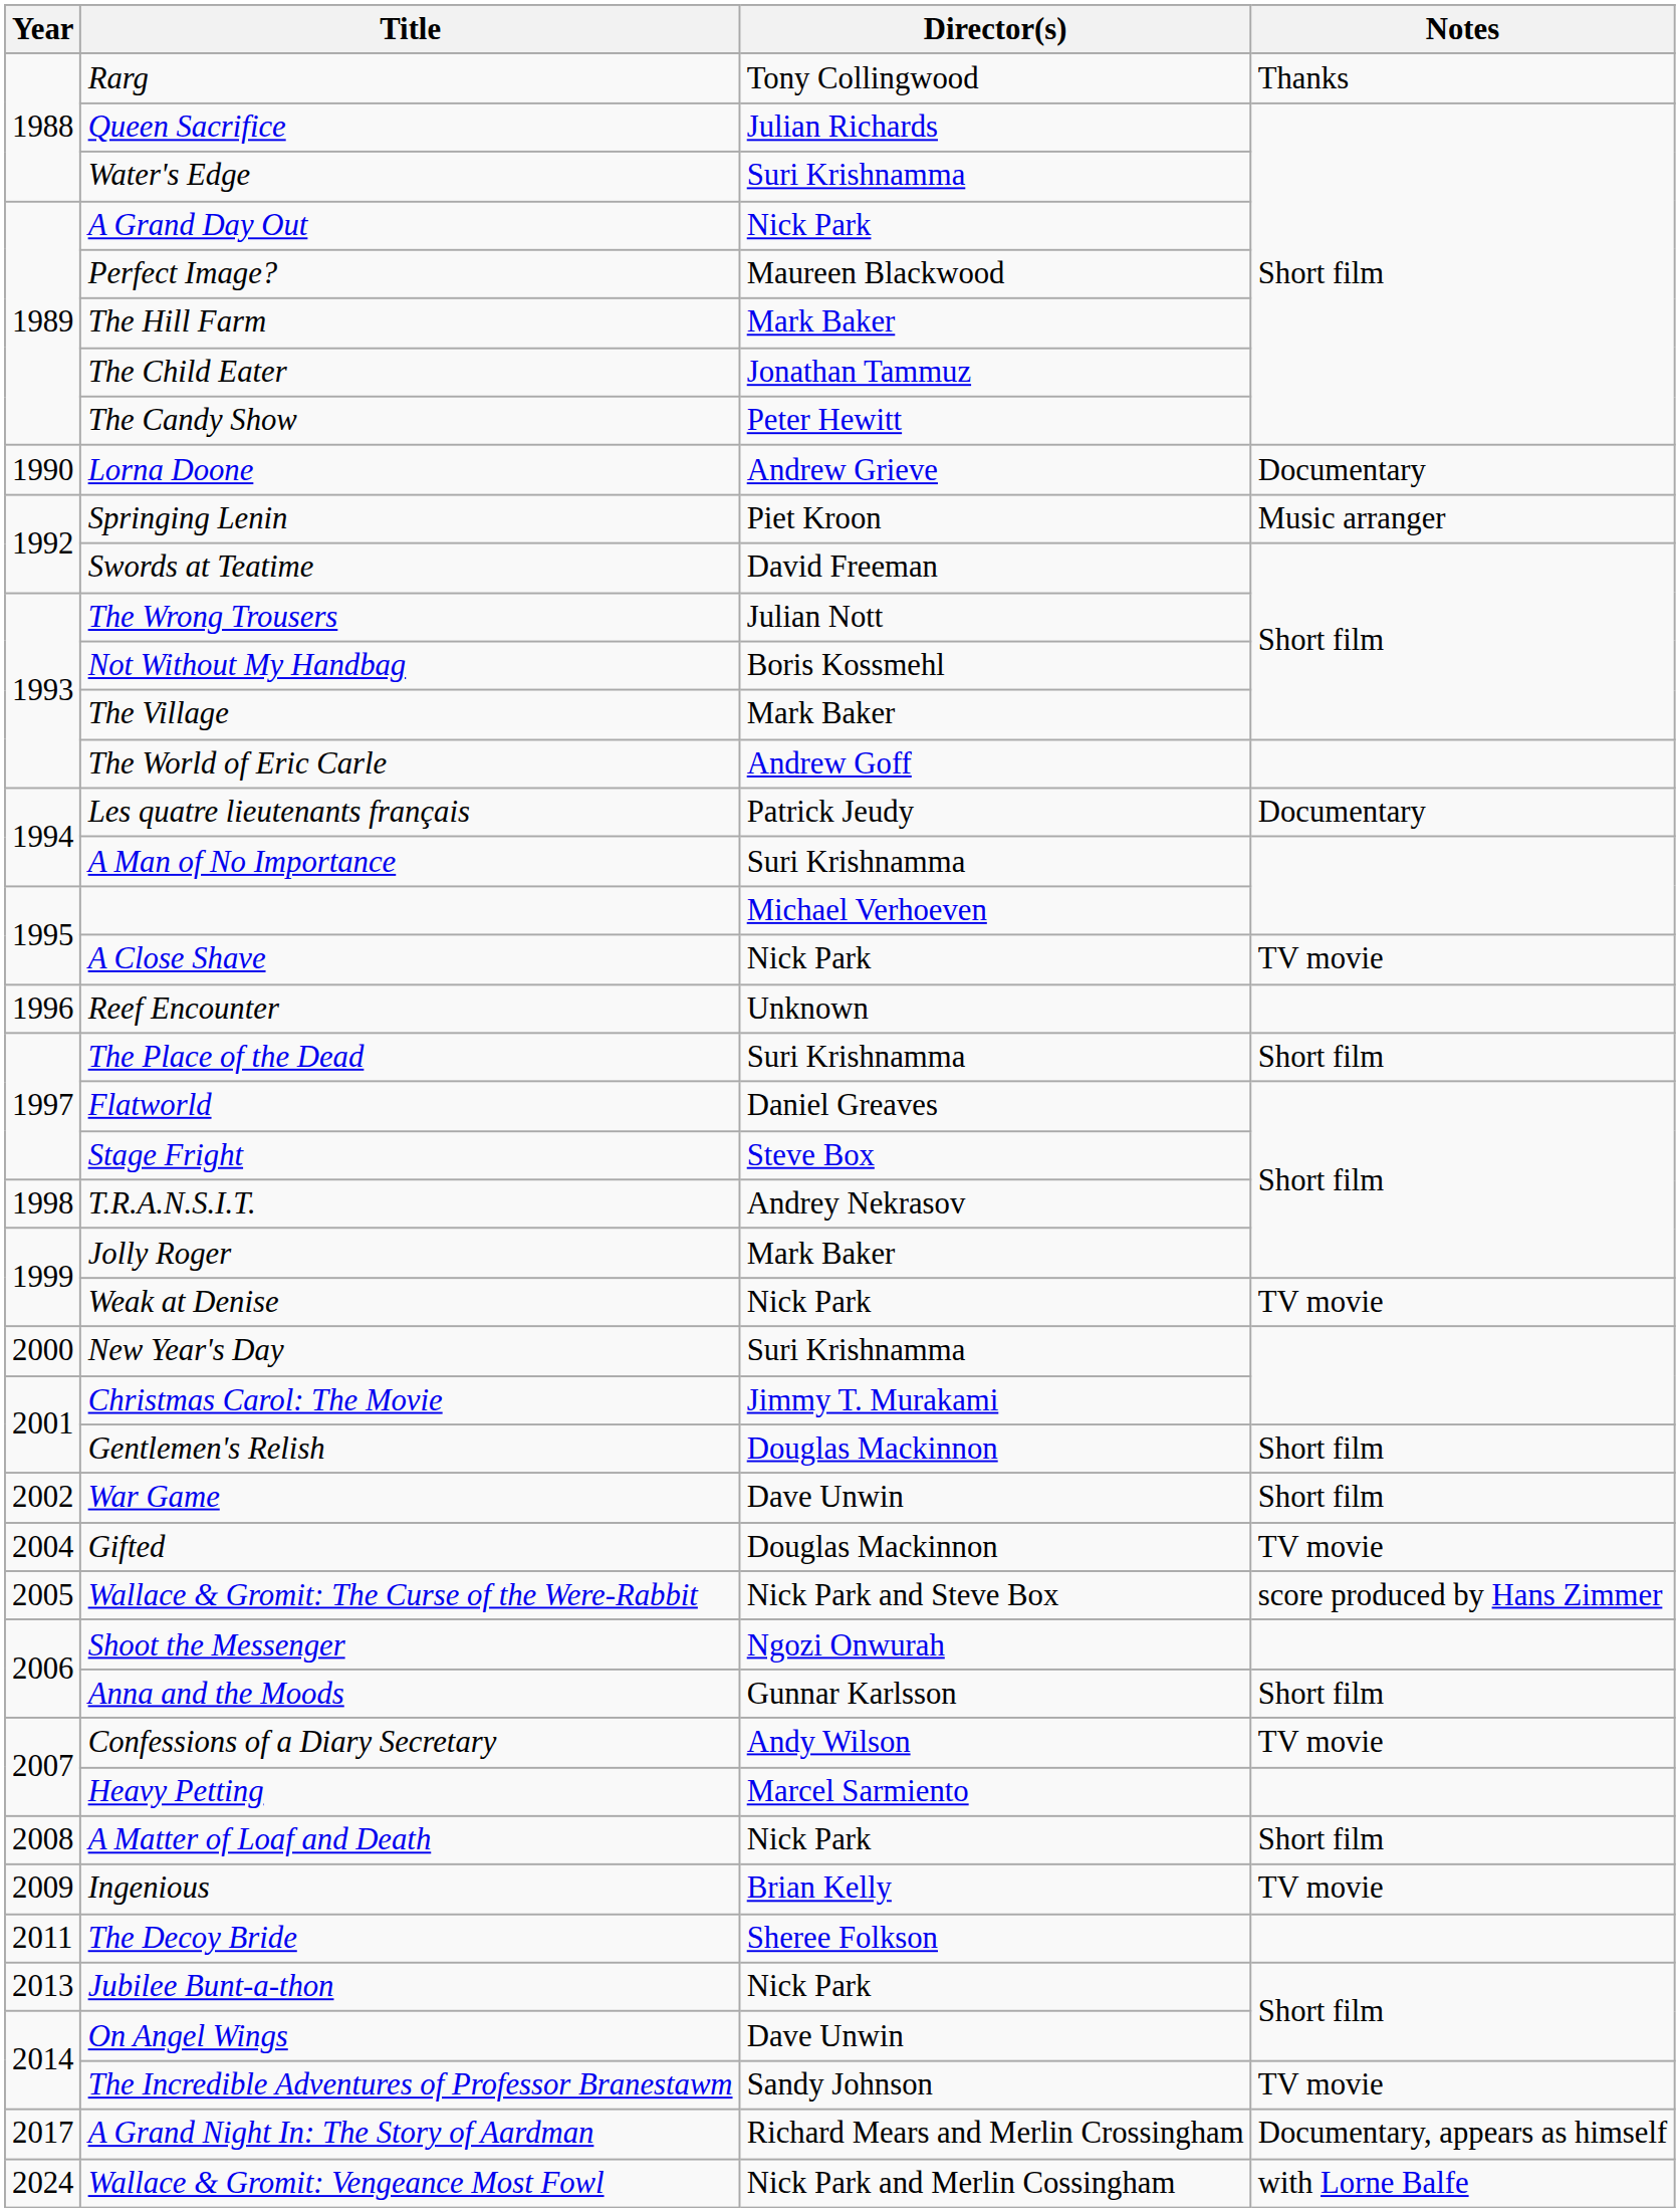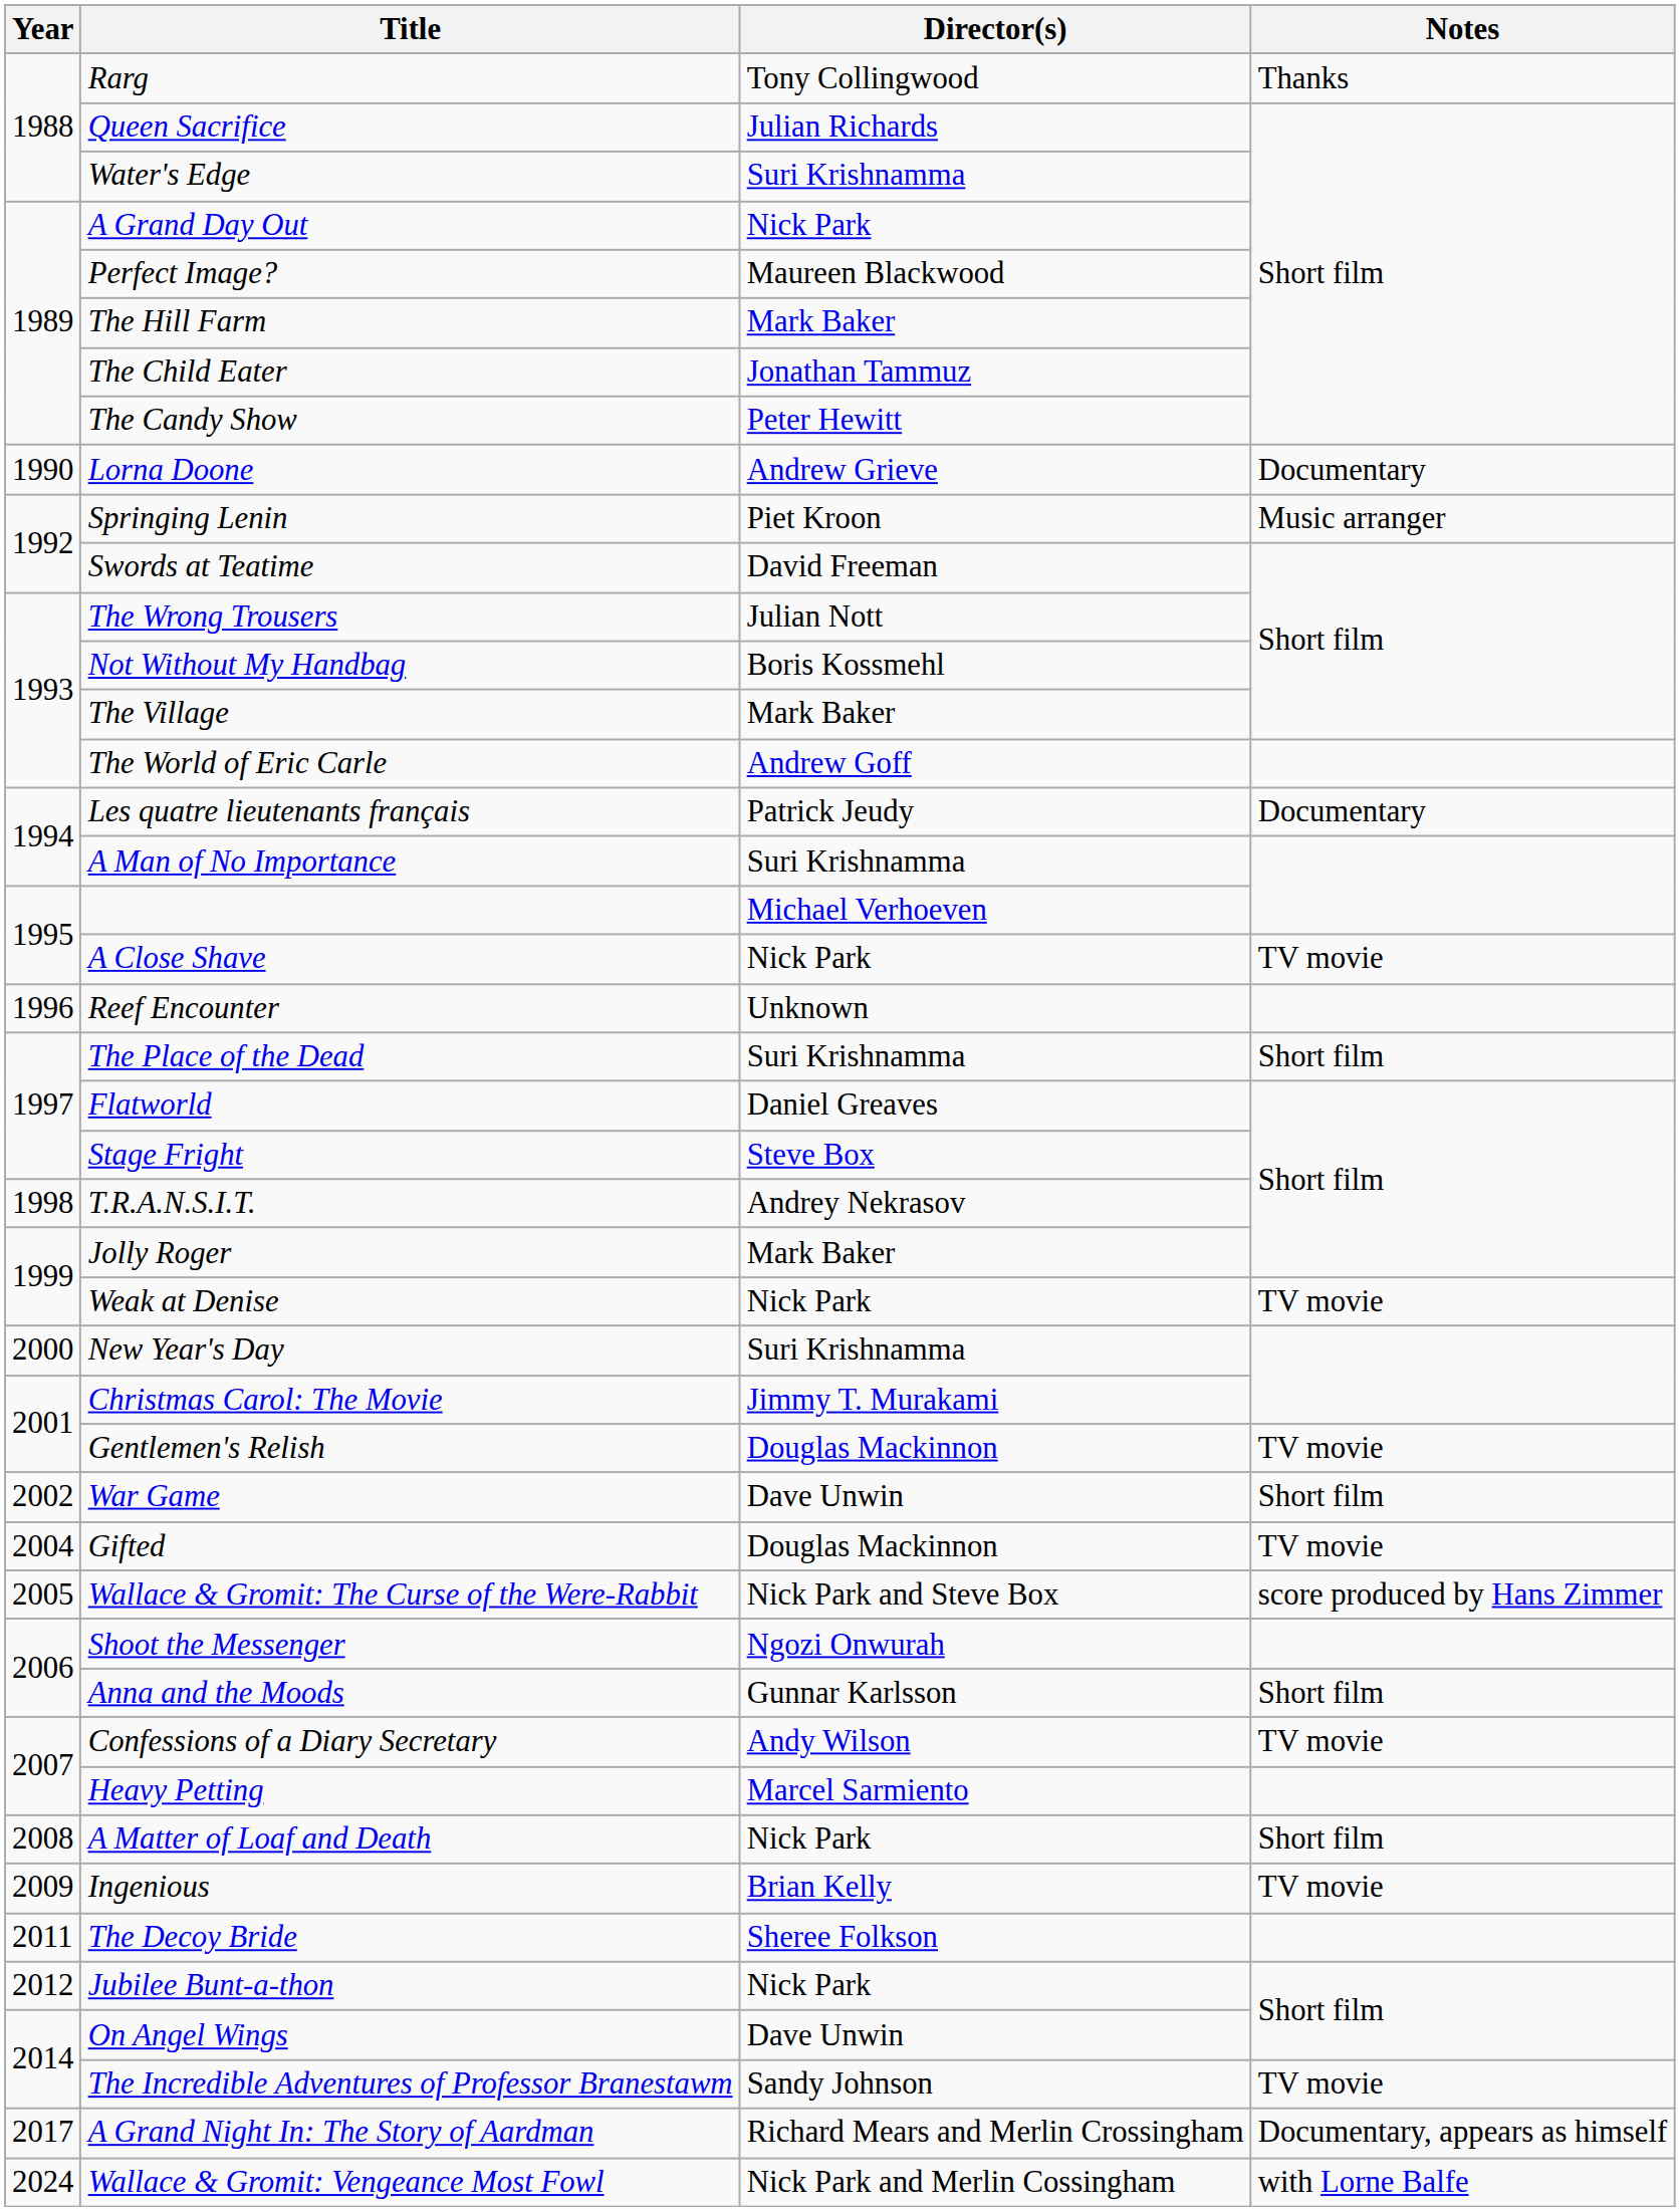Gentlemen's Relish | Notes: Short film -> TV movie
Jubilee Bunt-a-thon | Year: 2013 -> 2012
